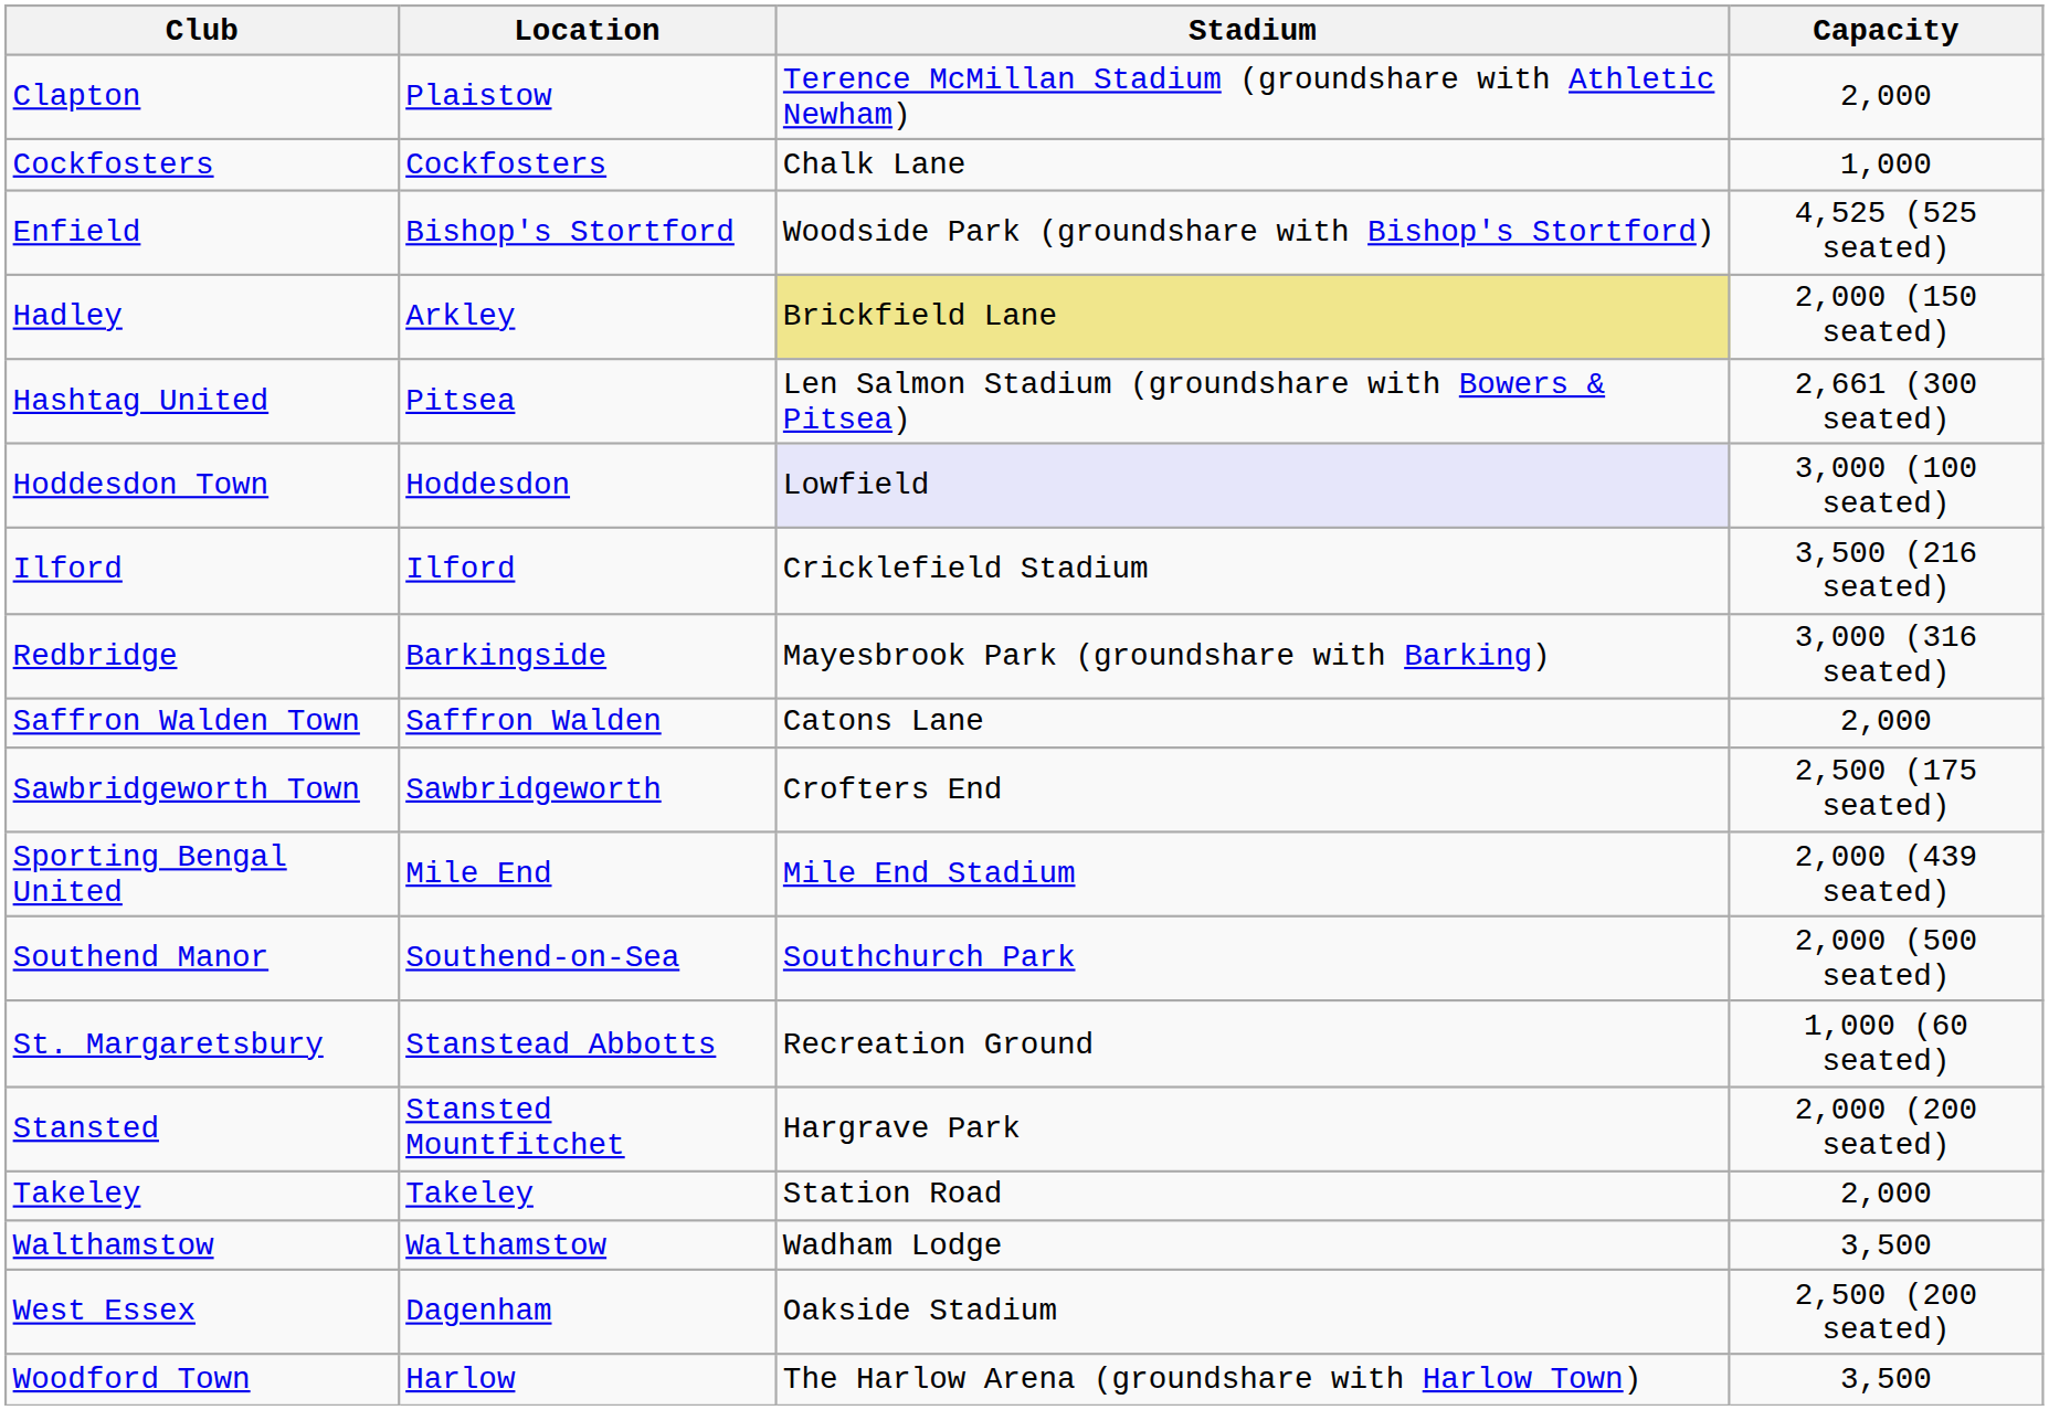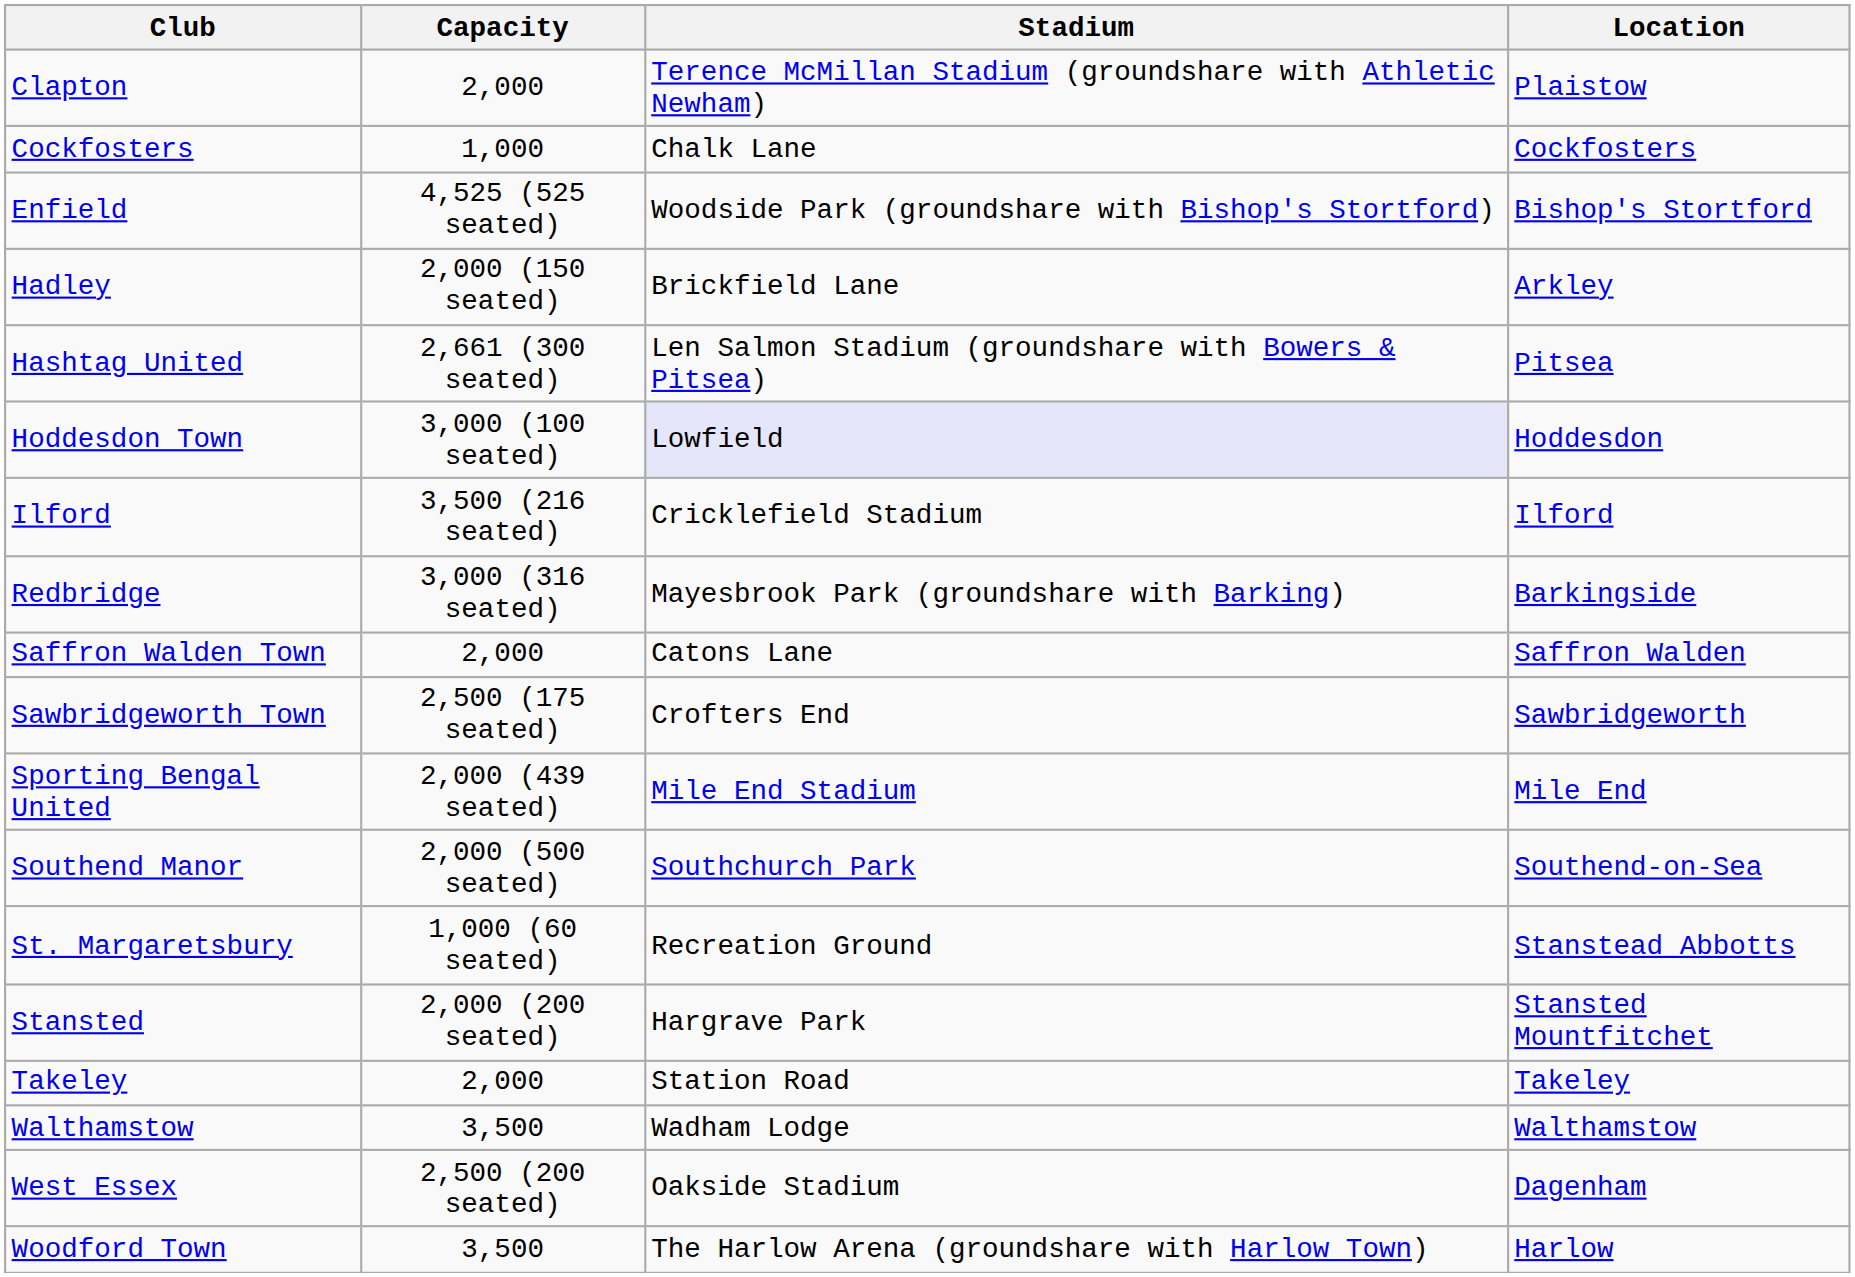columns swapped: Location <-> Capacity
Hadley | Stadium: khaki background -> no background
